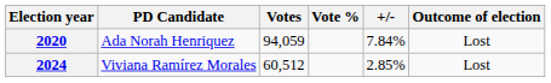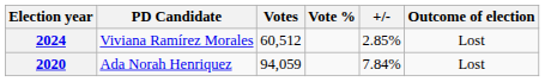rows swapped: 2020 <-> 2024
